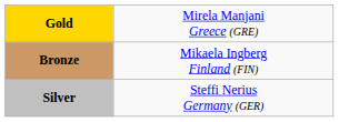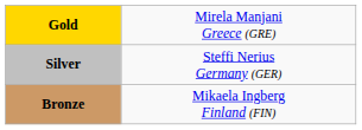rows swapped: Silver <-> Bronze
